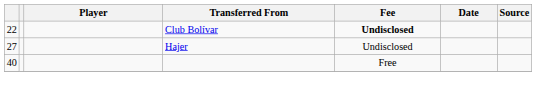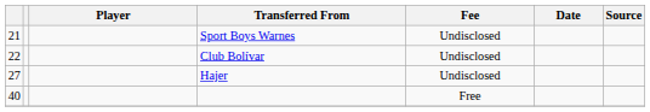+ row: 21 | Sport Boys Warnes | Undisclosed
Club Bolívar | Fee: bold -> normal
